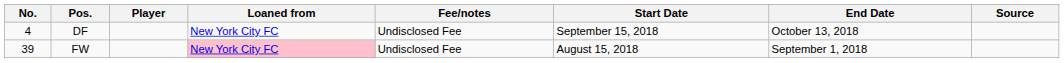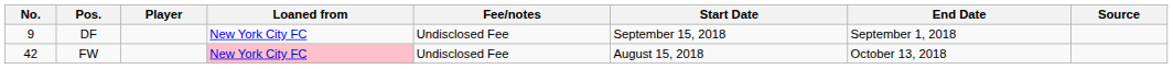DF | No.: 4 -> 9
DF | End Date: October 13, 2018 -> September 1, 2018
FW | No.: 39 -> 42
FW | End Date: September 1, 2018 -> October 13, 2018
